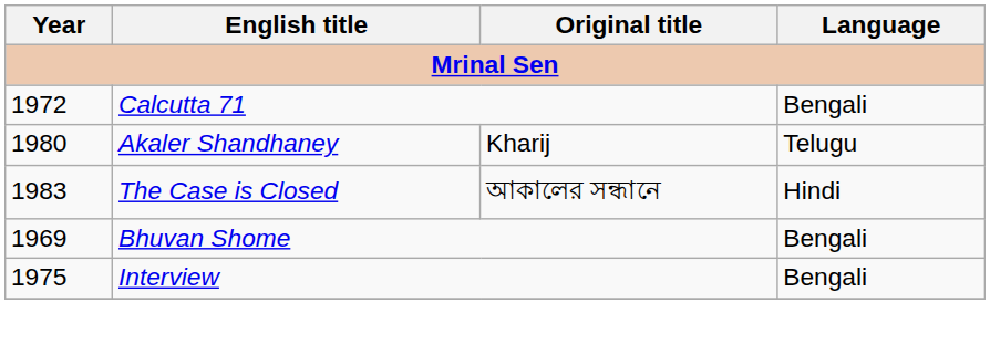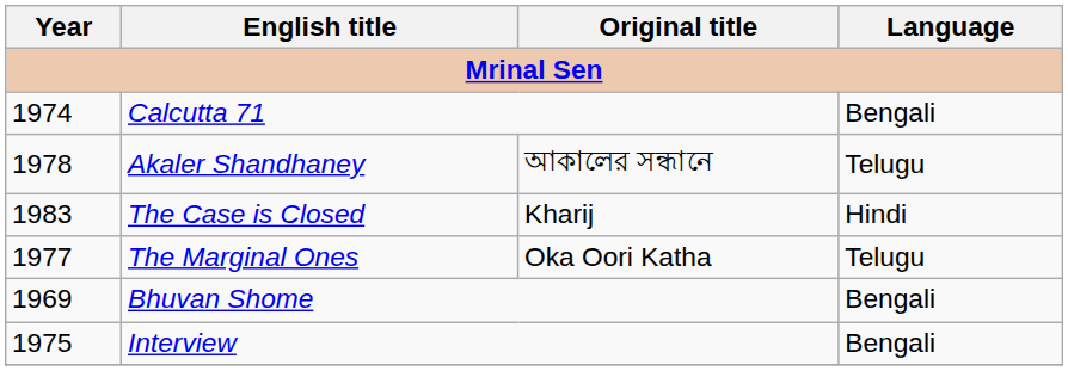Calcutta 71 | Year: 1972 -> 1974
Akaler Shandhaney | Year: 1980 -> 1978
Akaler Shandhaney | Original title: Kharij -> আকালের সন্ধানে
The Case is Closed | Original title: আকালের সন্ধানে -> Kharij
+ row: 1977 | The Marginal Ones | Oka Oori Katha | Telugu
